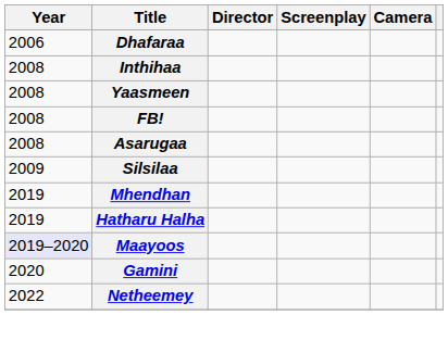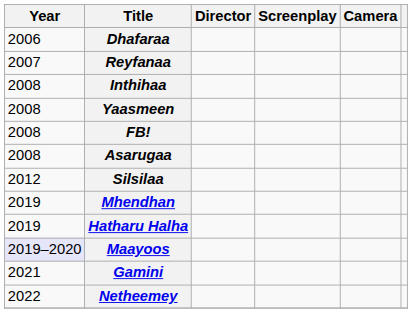+ row: 2007 | Reyfanaa
Silsilaa | Year: 2009 -> 2012
Gamini | Year: 2020 -> 2021
